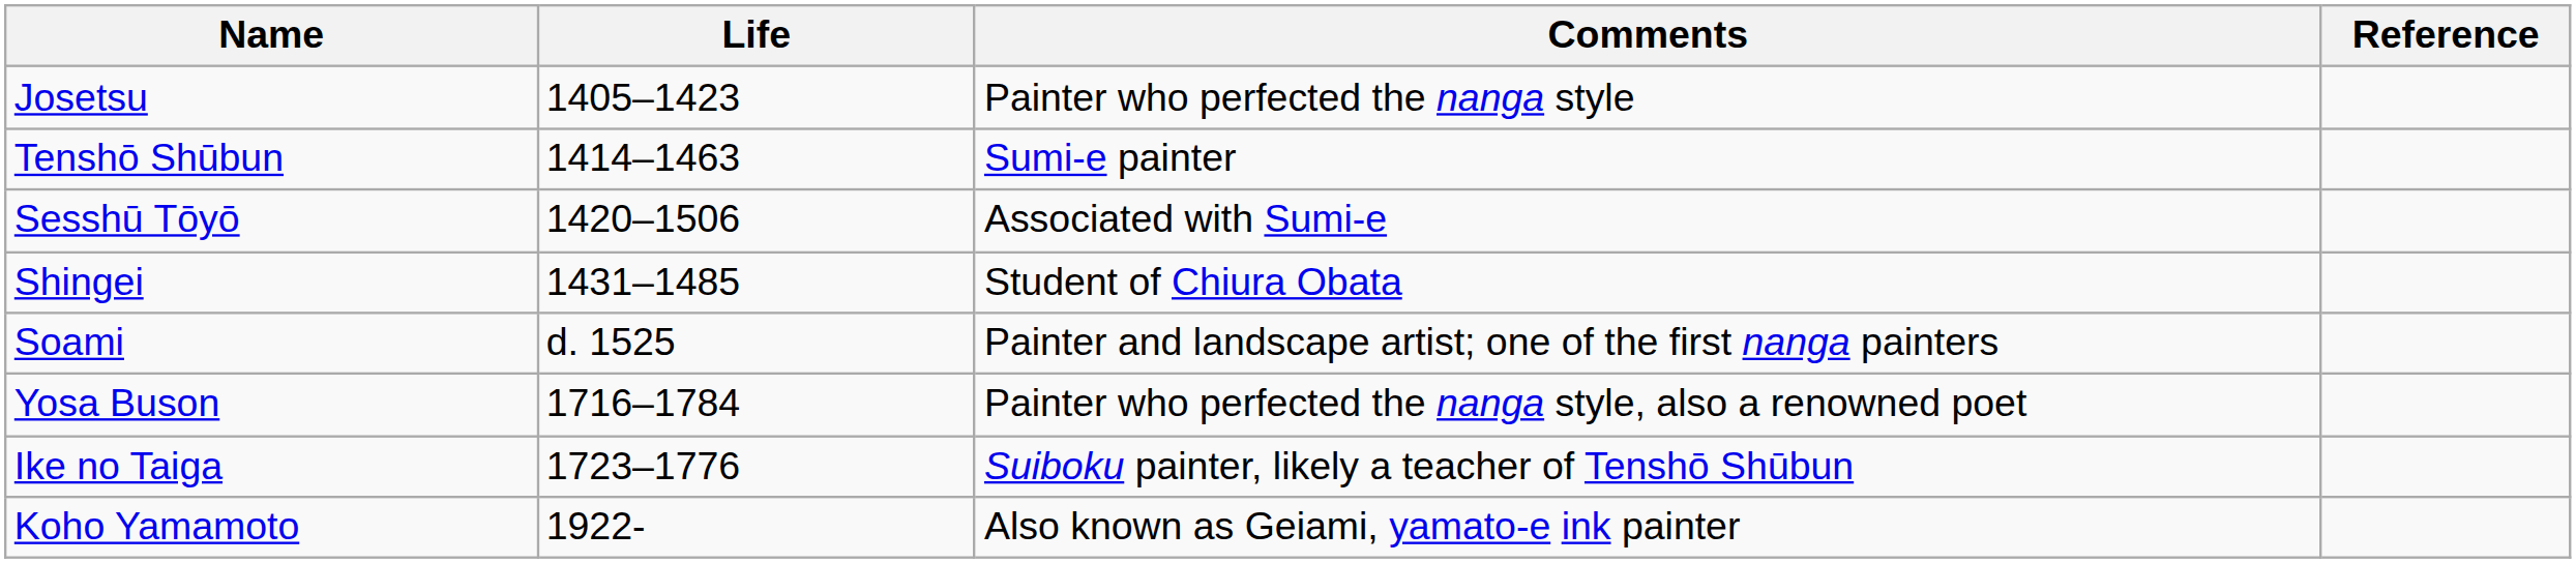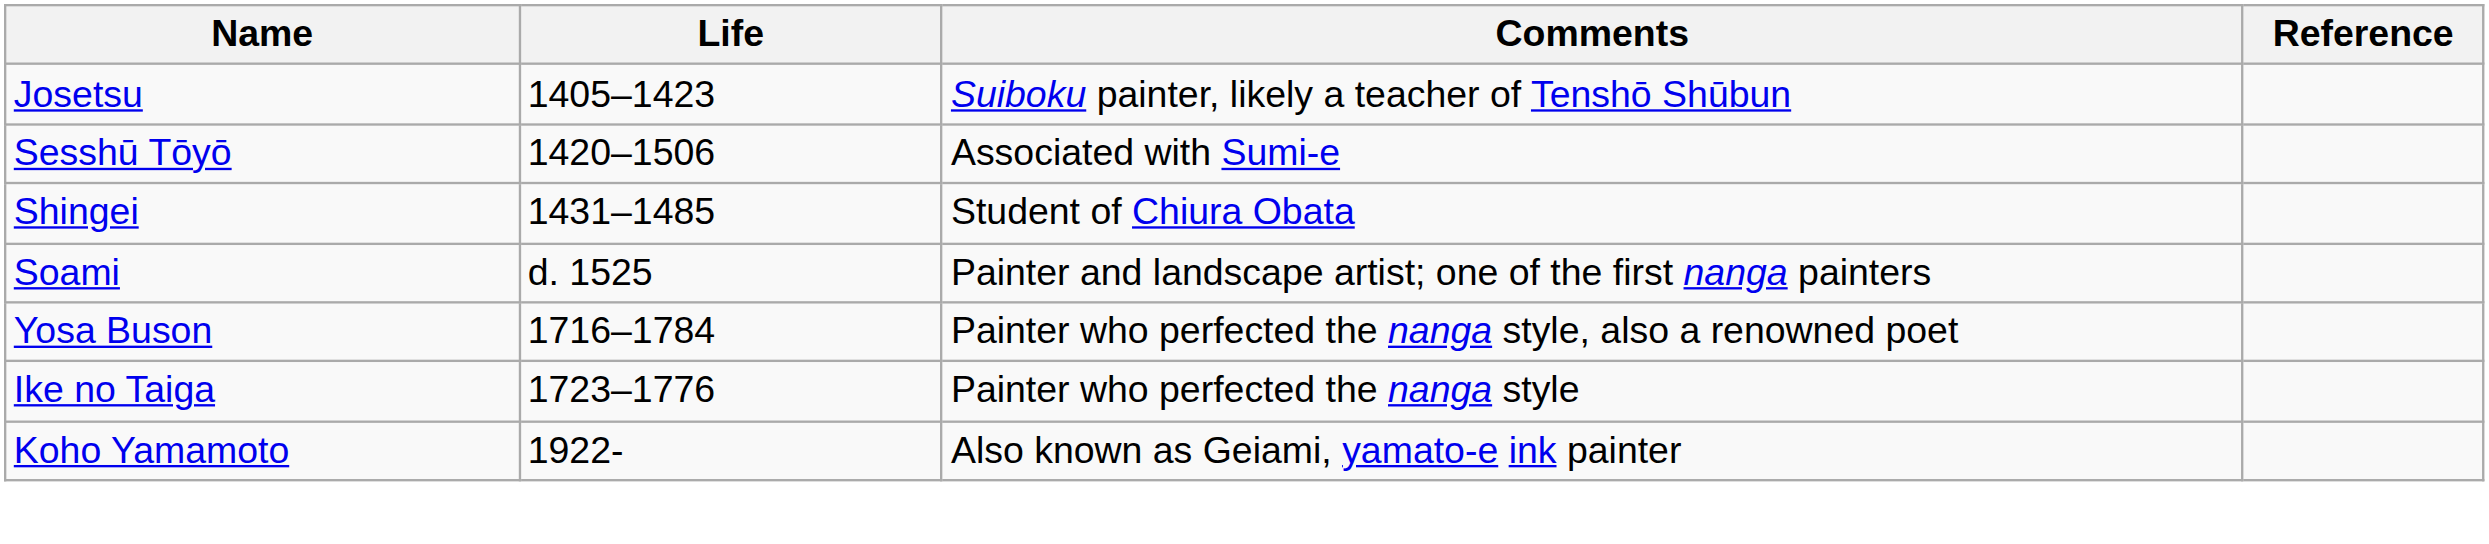Josetsu | Comments: Painter who perfected the nanga style -> Suiboku painter, likely a teacher of Tenshō Shūbun
- row: Tenshō Shūbun | 1414–1463 | Sumi-e painter
Ike no Taiga | Comments: Suiboku painter, likely a teacher of Tenshō Shūbun -> Painter who perfected the nanga style
